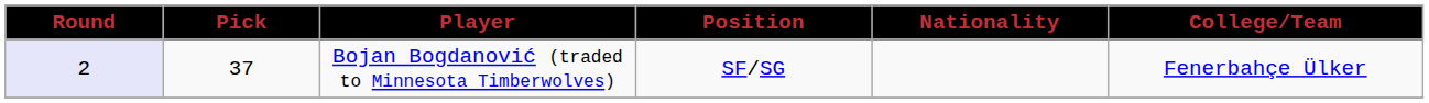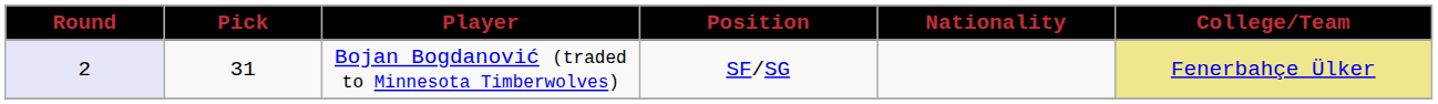Bojan Bogdanović (traded to Minnesota Timberwolves) | Pick: 37 -> 31
Bojan Bogdanović (traded to Minnesota Timberwolves) | College/Team: no background -> khaki background
